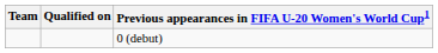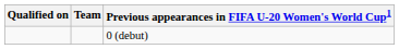columns swapped: Team <-> Qualified on
